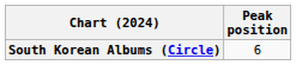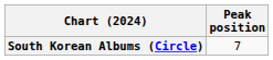South Korean Albums (Circle) | Peak position: 6 -> 7
